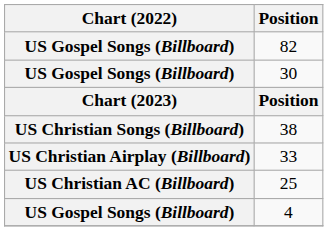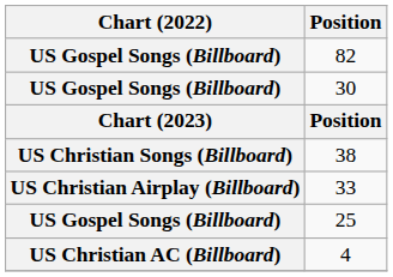25 | Chart (2022): US Christian AC (Billboard) -> US Gospel Songs (Billboard)
4 | Chart (2022): US Gospel Songs (Billboard) -> US Christian AC (Billboard)
